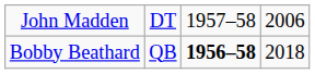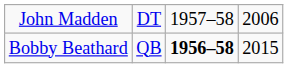Bobby Beathard | column 4: 2018 -> 2015
